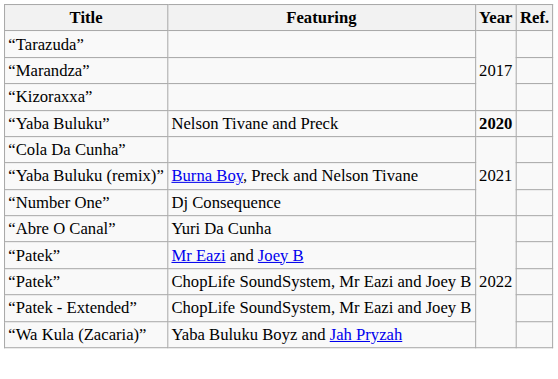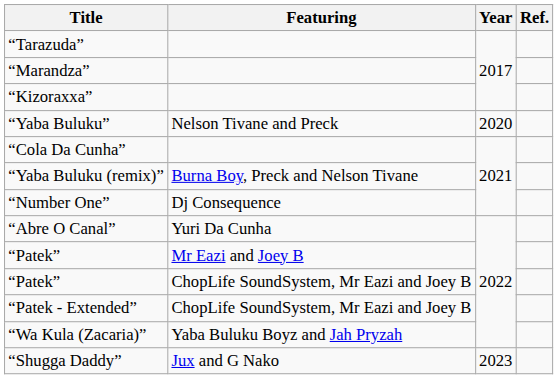“Yaba Buluku” | Year: bold -> normal
+ row: “Shugga Daddy” | Jux and G Nako | 2023
